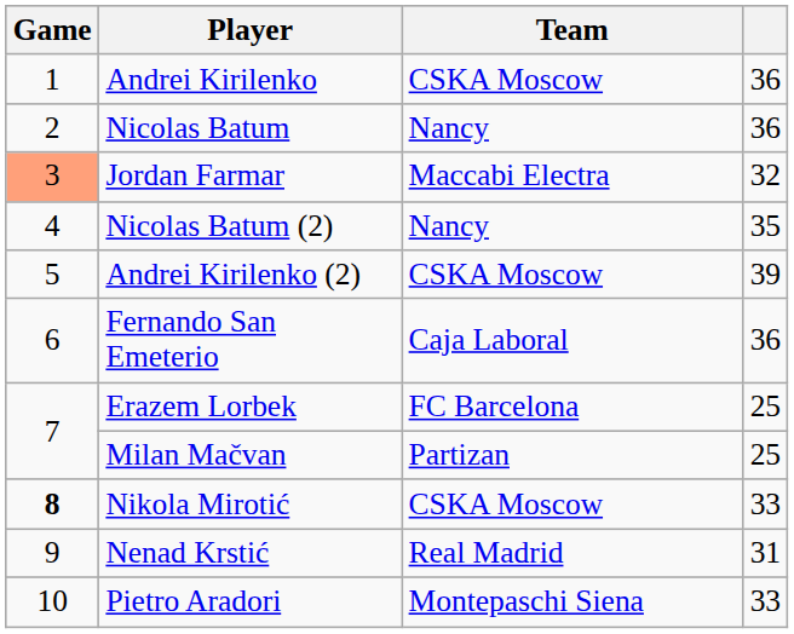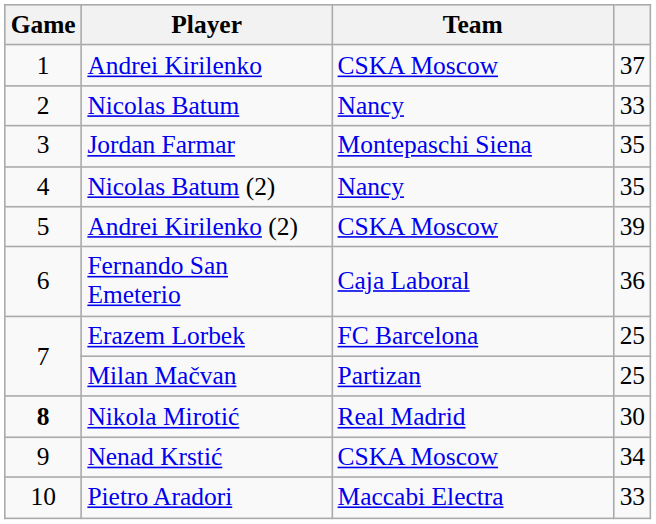Andrei Kirilenko | column 4: 36 -> 37
Nicolas Batum | column 4: 36 -> 33
Jordan Farmar | Game: lightsalmon background -> no background
Jordan Farmar | Team: Maccabi Electra -> Montepaschi Siena
Jordan Farmar | column 4: 32 -> 35
Nikola Mirotić | Team: CSKA Moscow -> Real Madrid
Nikola Mirotić | column 4: 33 -> 30
Nenad Krstić | Team: Real Madrid -> CSKA Moscow
Nenad Krstić | column 4: 31 -> 34
Pietro Aradori | Team: Montepaschi Siena -> Maccabi Electra
